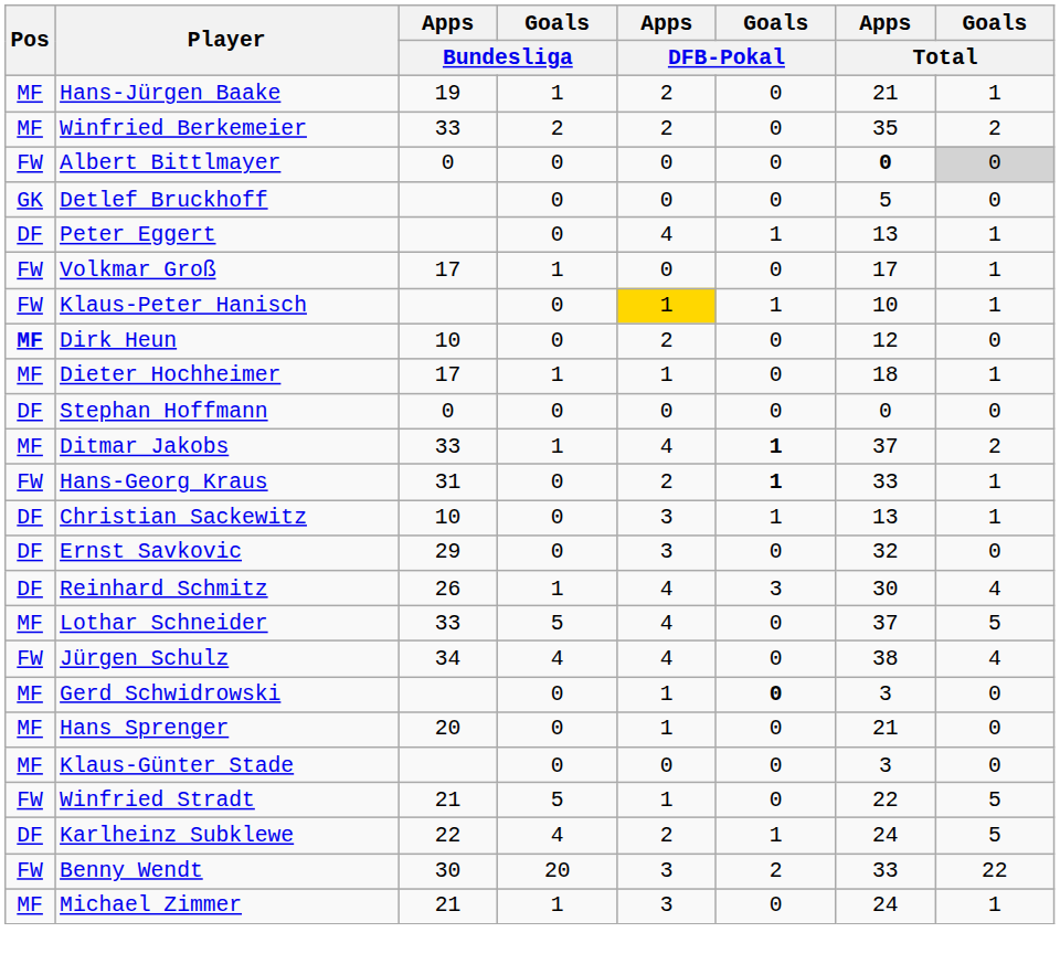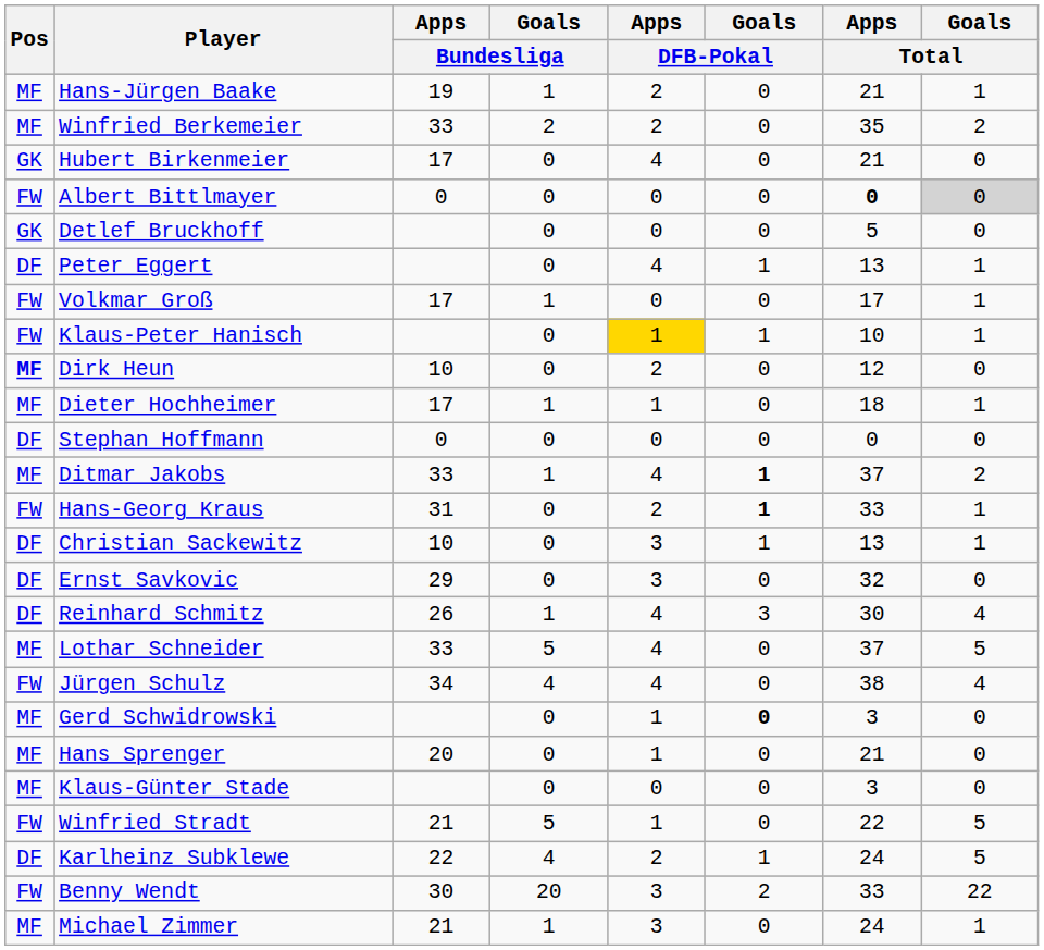+ row: GK | Hubert Birkenmeier | 17 | 0 | 4 | 0 | 21 | 0
